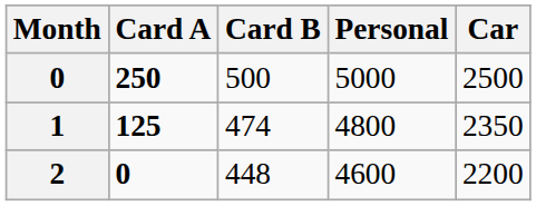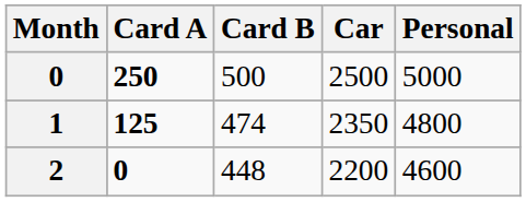columns swapped: Car <-> Personal
